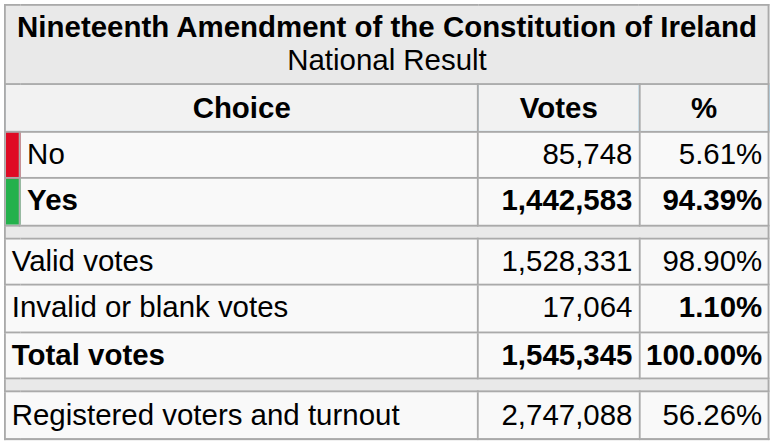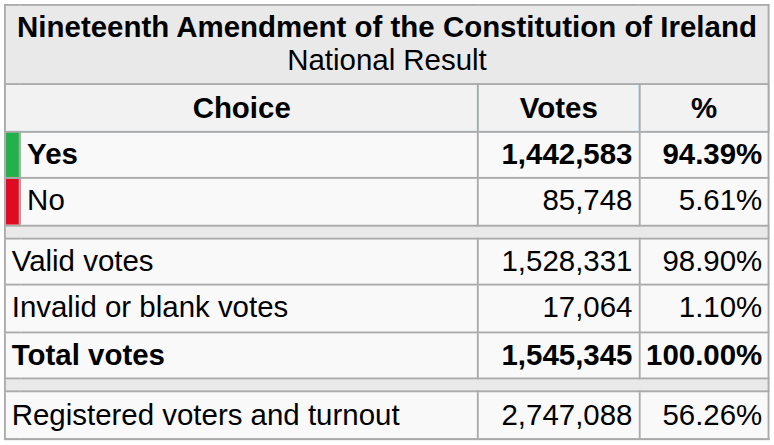rows swapped: Yes <-> No
Invalid or blank votes | column 4: bold -> normal
